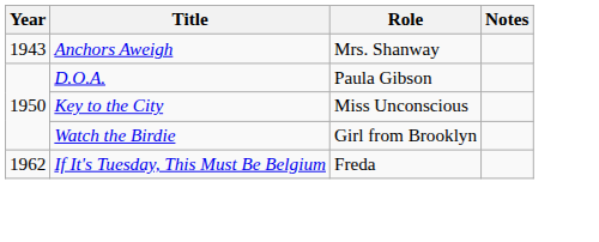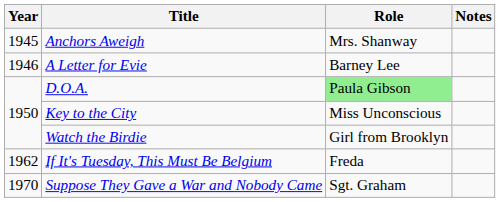Anchors Aweigh | Year: 1943 -> 1945
+ row: 1946 | A Letter for Evie | Barney Lee
D.O.A. | Role: no background -> lightgreen background
+ row: 1970 | Suppose They Gave a War and Nobody Came | Sgt. Graham
